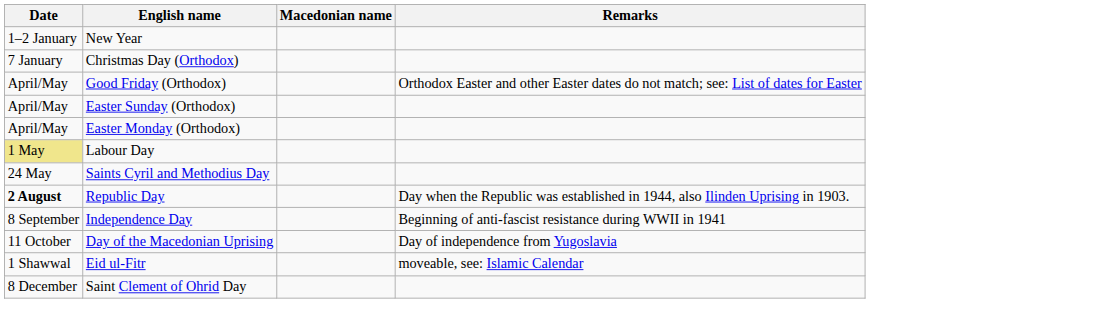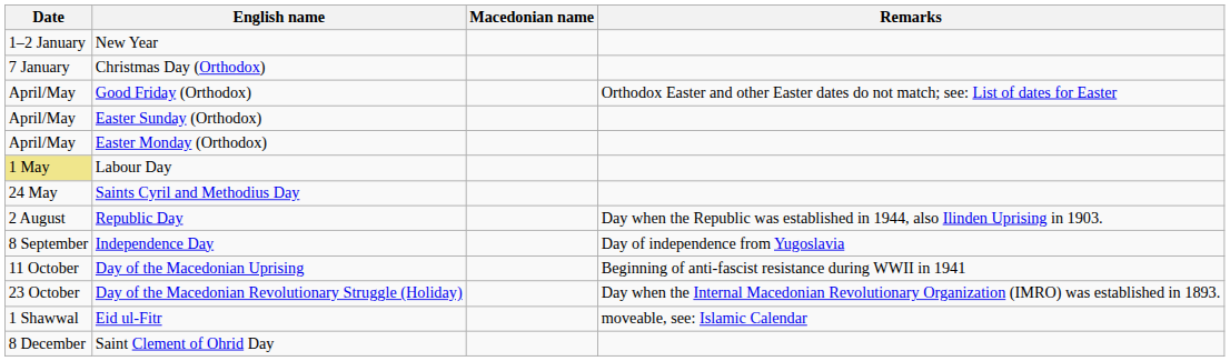Republic Day | Date: bold -> normal
Independence Day | Remarks: Beginning of anti-fascist resistance during WWII in 1941 -> Day of independence from Yugoslavia
Day of the Macedonian Uprising | Remarks: Day of independence from Yugoslavia -> Beginning of anti-fascist resistance during WWII in 1941
+ row: 23 October | Day of the Macedonian Revolutionary Struggle (Holiday) | Day when the Internal Macedonian Revolutionary Organization (IMRO) was established in 1893.
